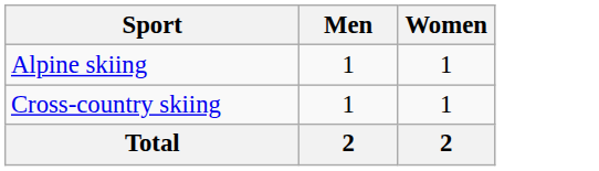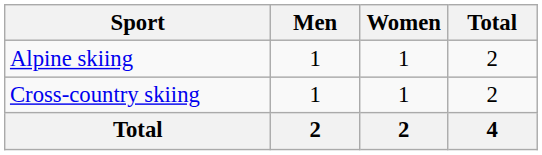+ column: Total | 2 | 2 | 4
